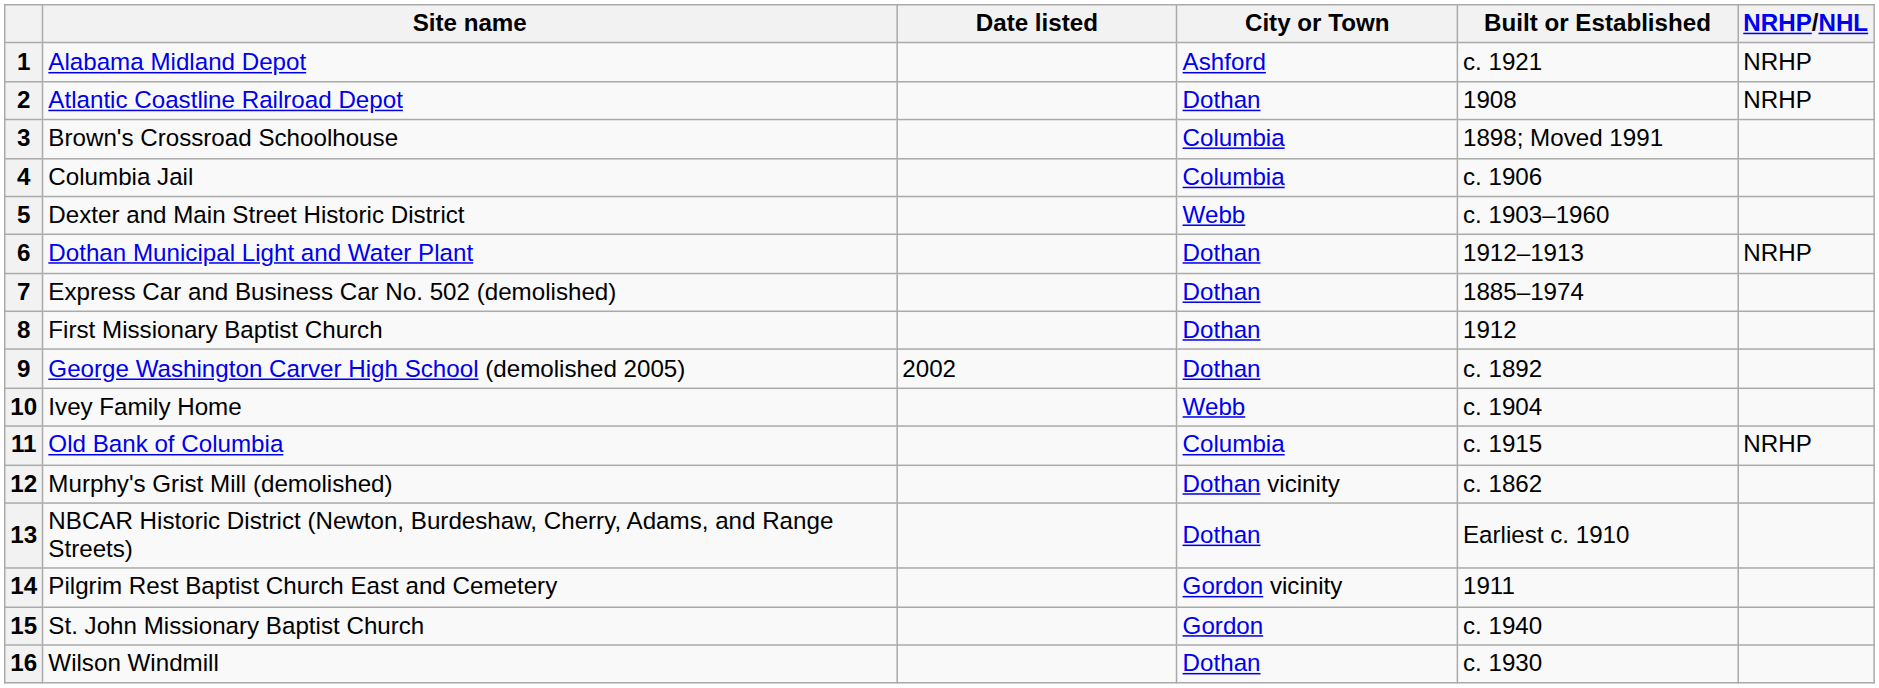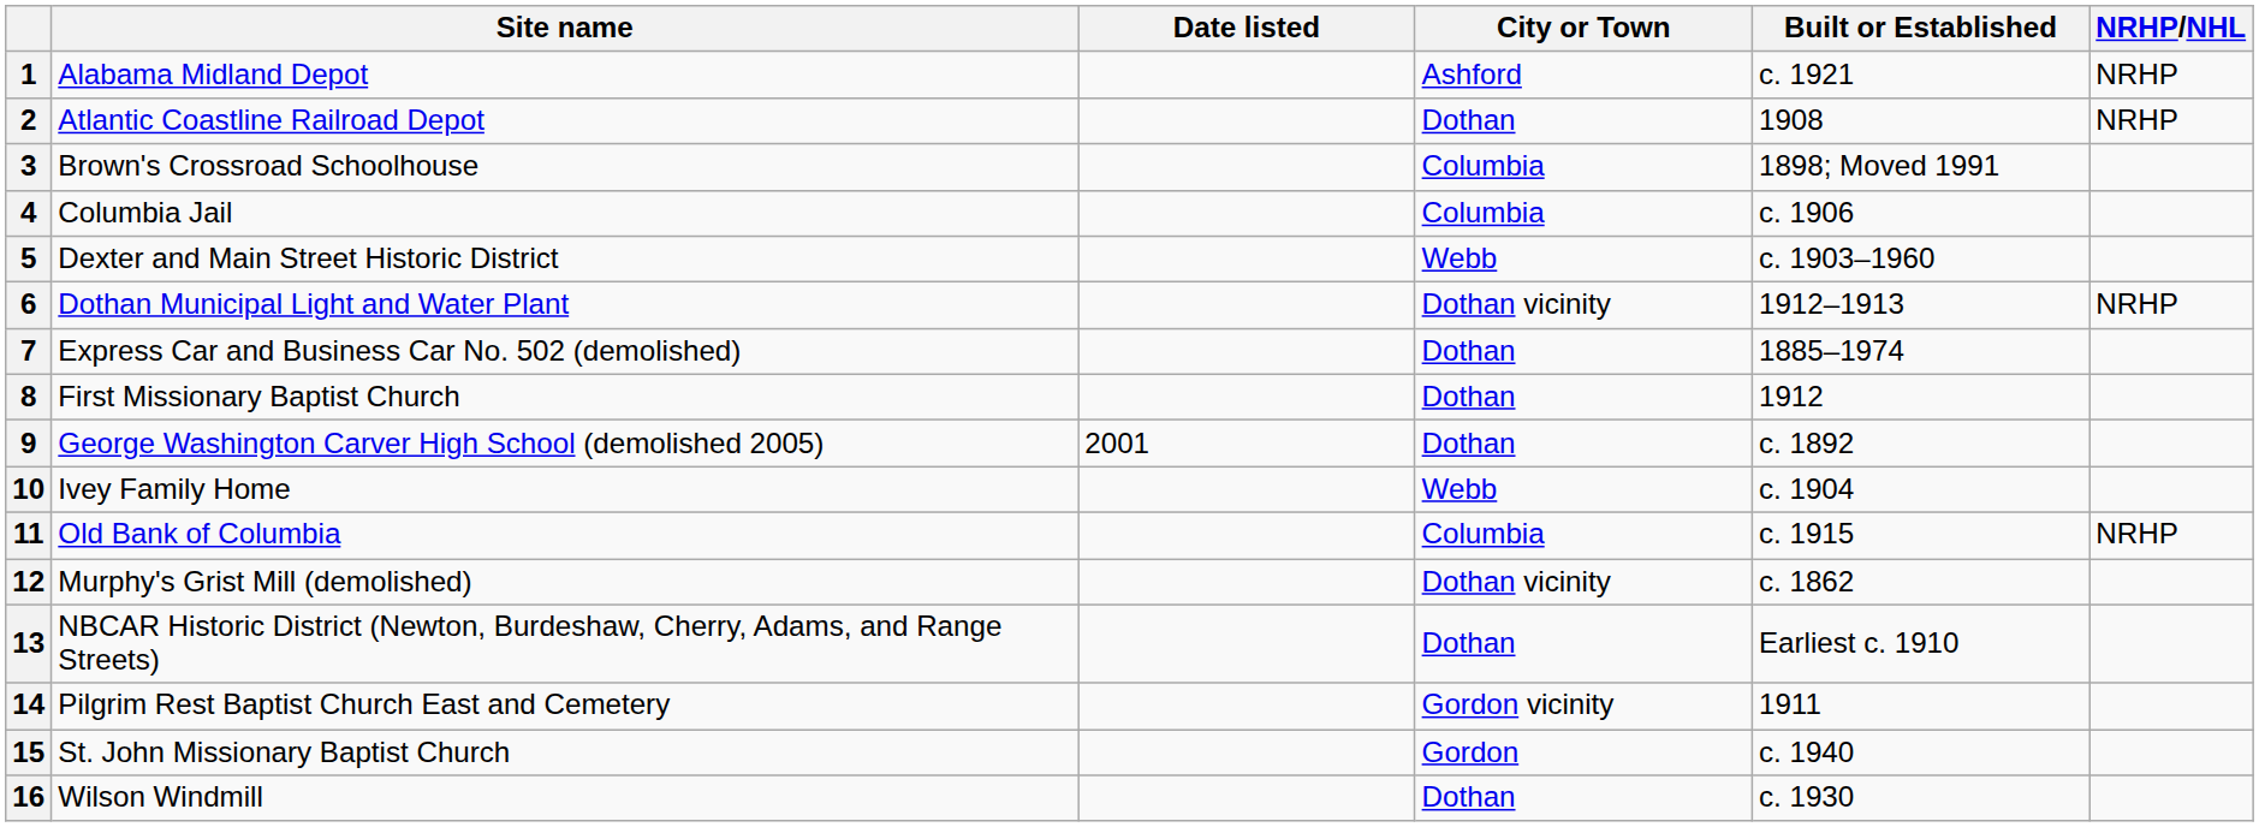6 | City or Town: Dothan -> Dothan vicinity
9 | Date listed: 2002 -> 2001
